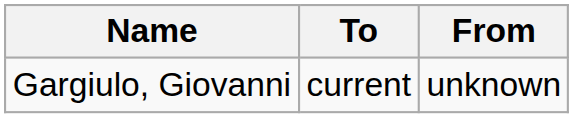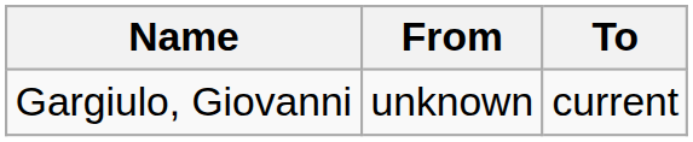columns swapped: From <-> To
